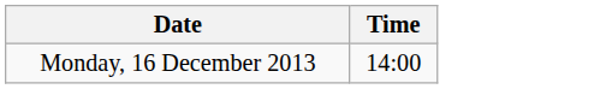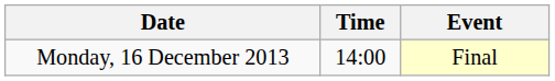+ column: Event | Final
